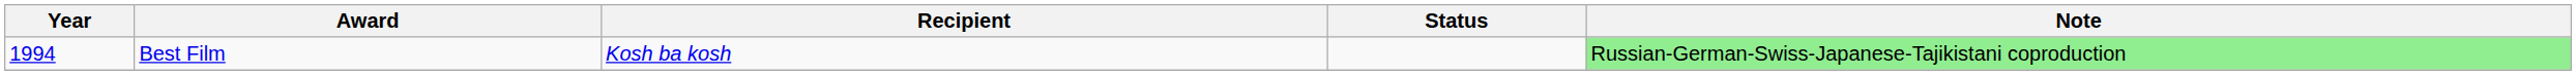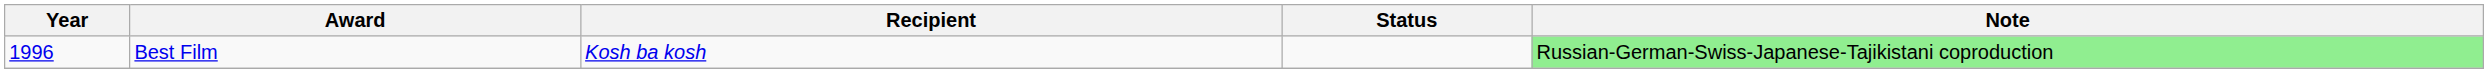Best Film | Year: 1994 -> 1996
